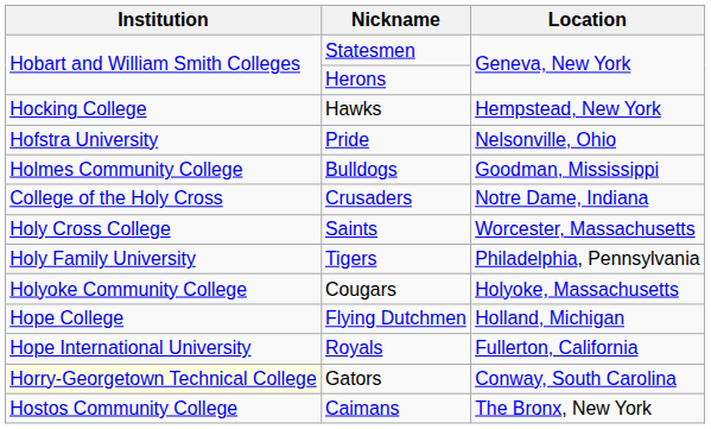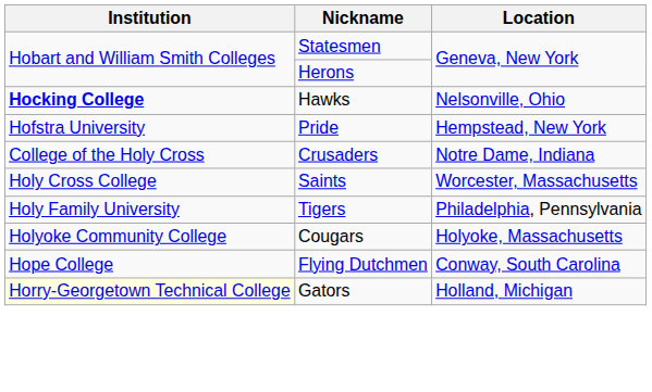Hawks | Institution: normal -> bold
Hawks | Location: Hempstead, New York -> Nelsonville, Ohio
Pride | Location: Nelsonville, Ohio -> Hempstead, New York
- row: Holmes Community College | Bulldogs | Goodman, Mississippi
Flying Dutchmen | Location: Holland, Michigan -> Conway, South Carolina
- row: Hope International University | Royals | Fullerton, California
Gators | Location: Conway, South Carolina -> Holland, Michigan
- row: Hostos Community College | Caimans | The Bronx, New York
